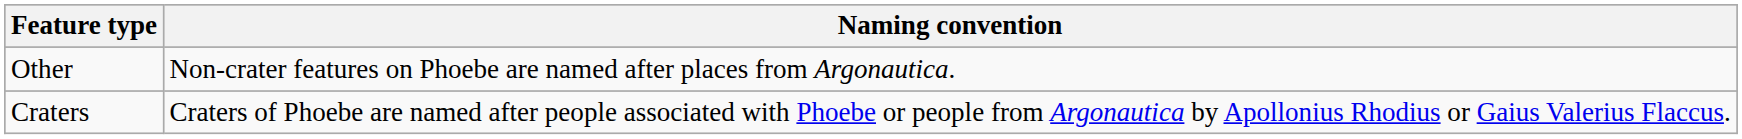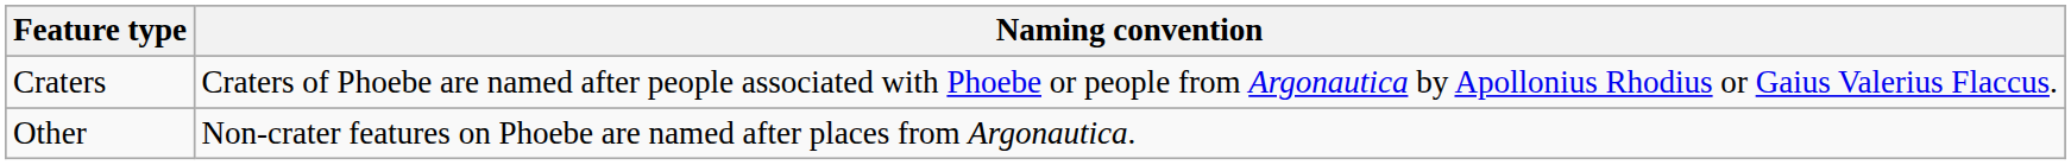rows swapped: Craters <-> Other
